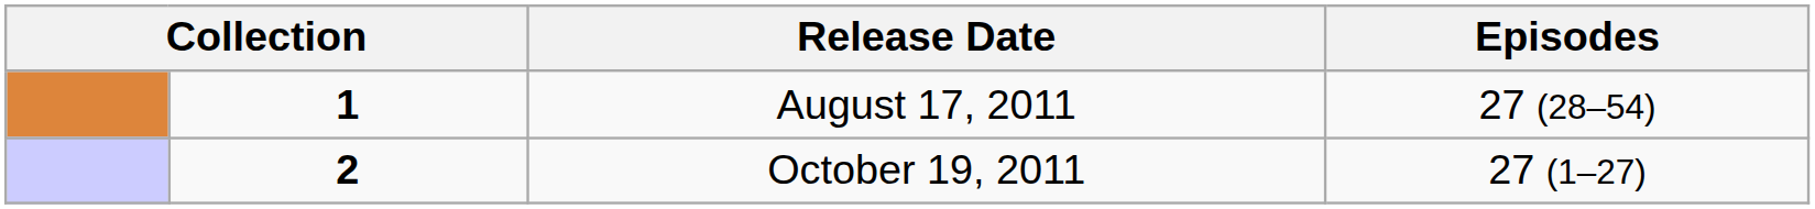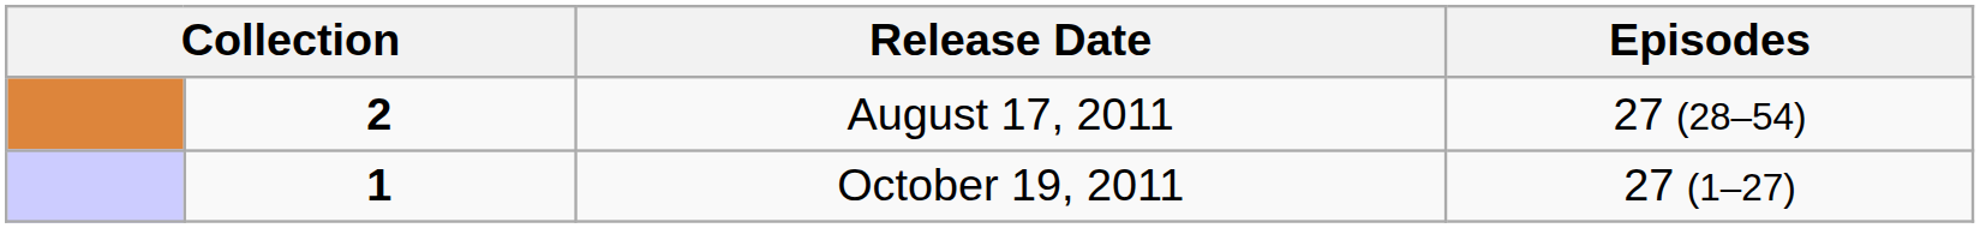August 17, 2011 | column 2: 1 -> 2
October 19, 2011 | column 2: 2 -> 1
